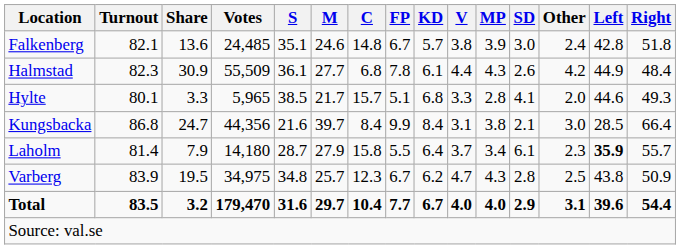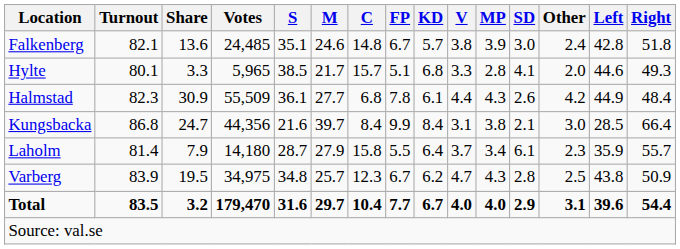rows swapped: Halmstad <-> Hylte
Laholm | Left: bold -> normal
